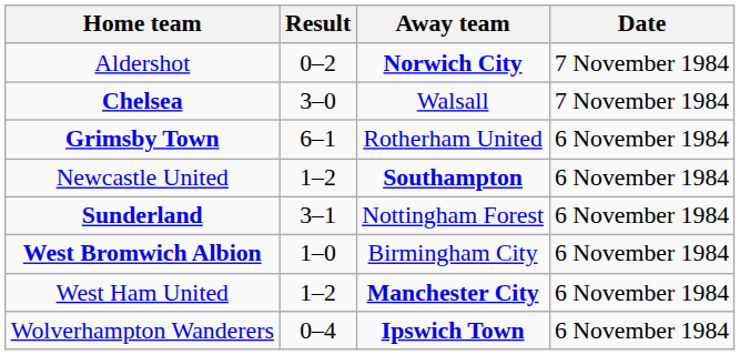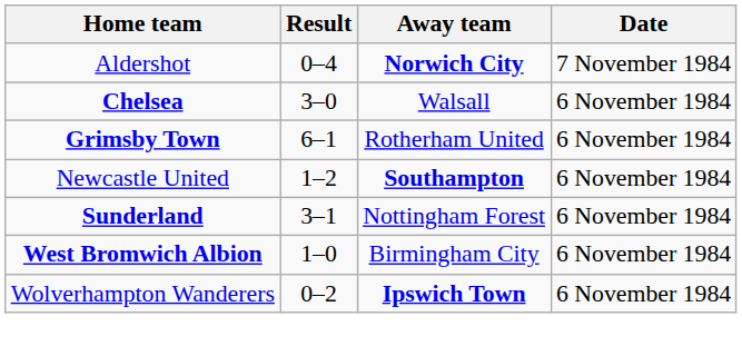Aldershot | Result: 0–2 -> 0–4
Chelsea | Date: 7 November 1984 -> 6 November 1984
- row: West Ham United | 1–2 | Manchester City | 6 November 1984
Wolverhampton Wanderers | Result: 0–4 -> 0–2
